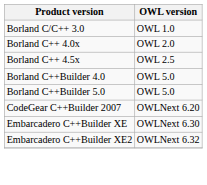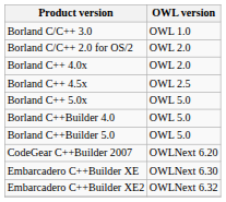+ row: Borland C/C++ 2.0 for OS/2 | OWL 2.0
+ row: Borland C++ 5.0x | OWL 5.0
